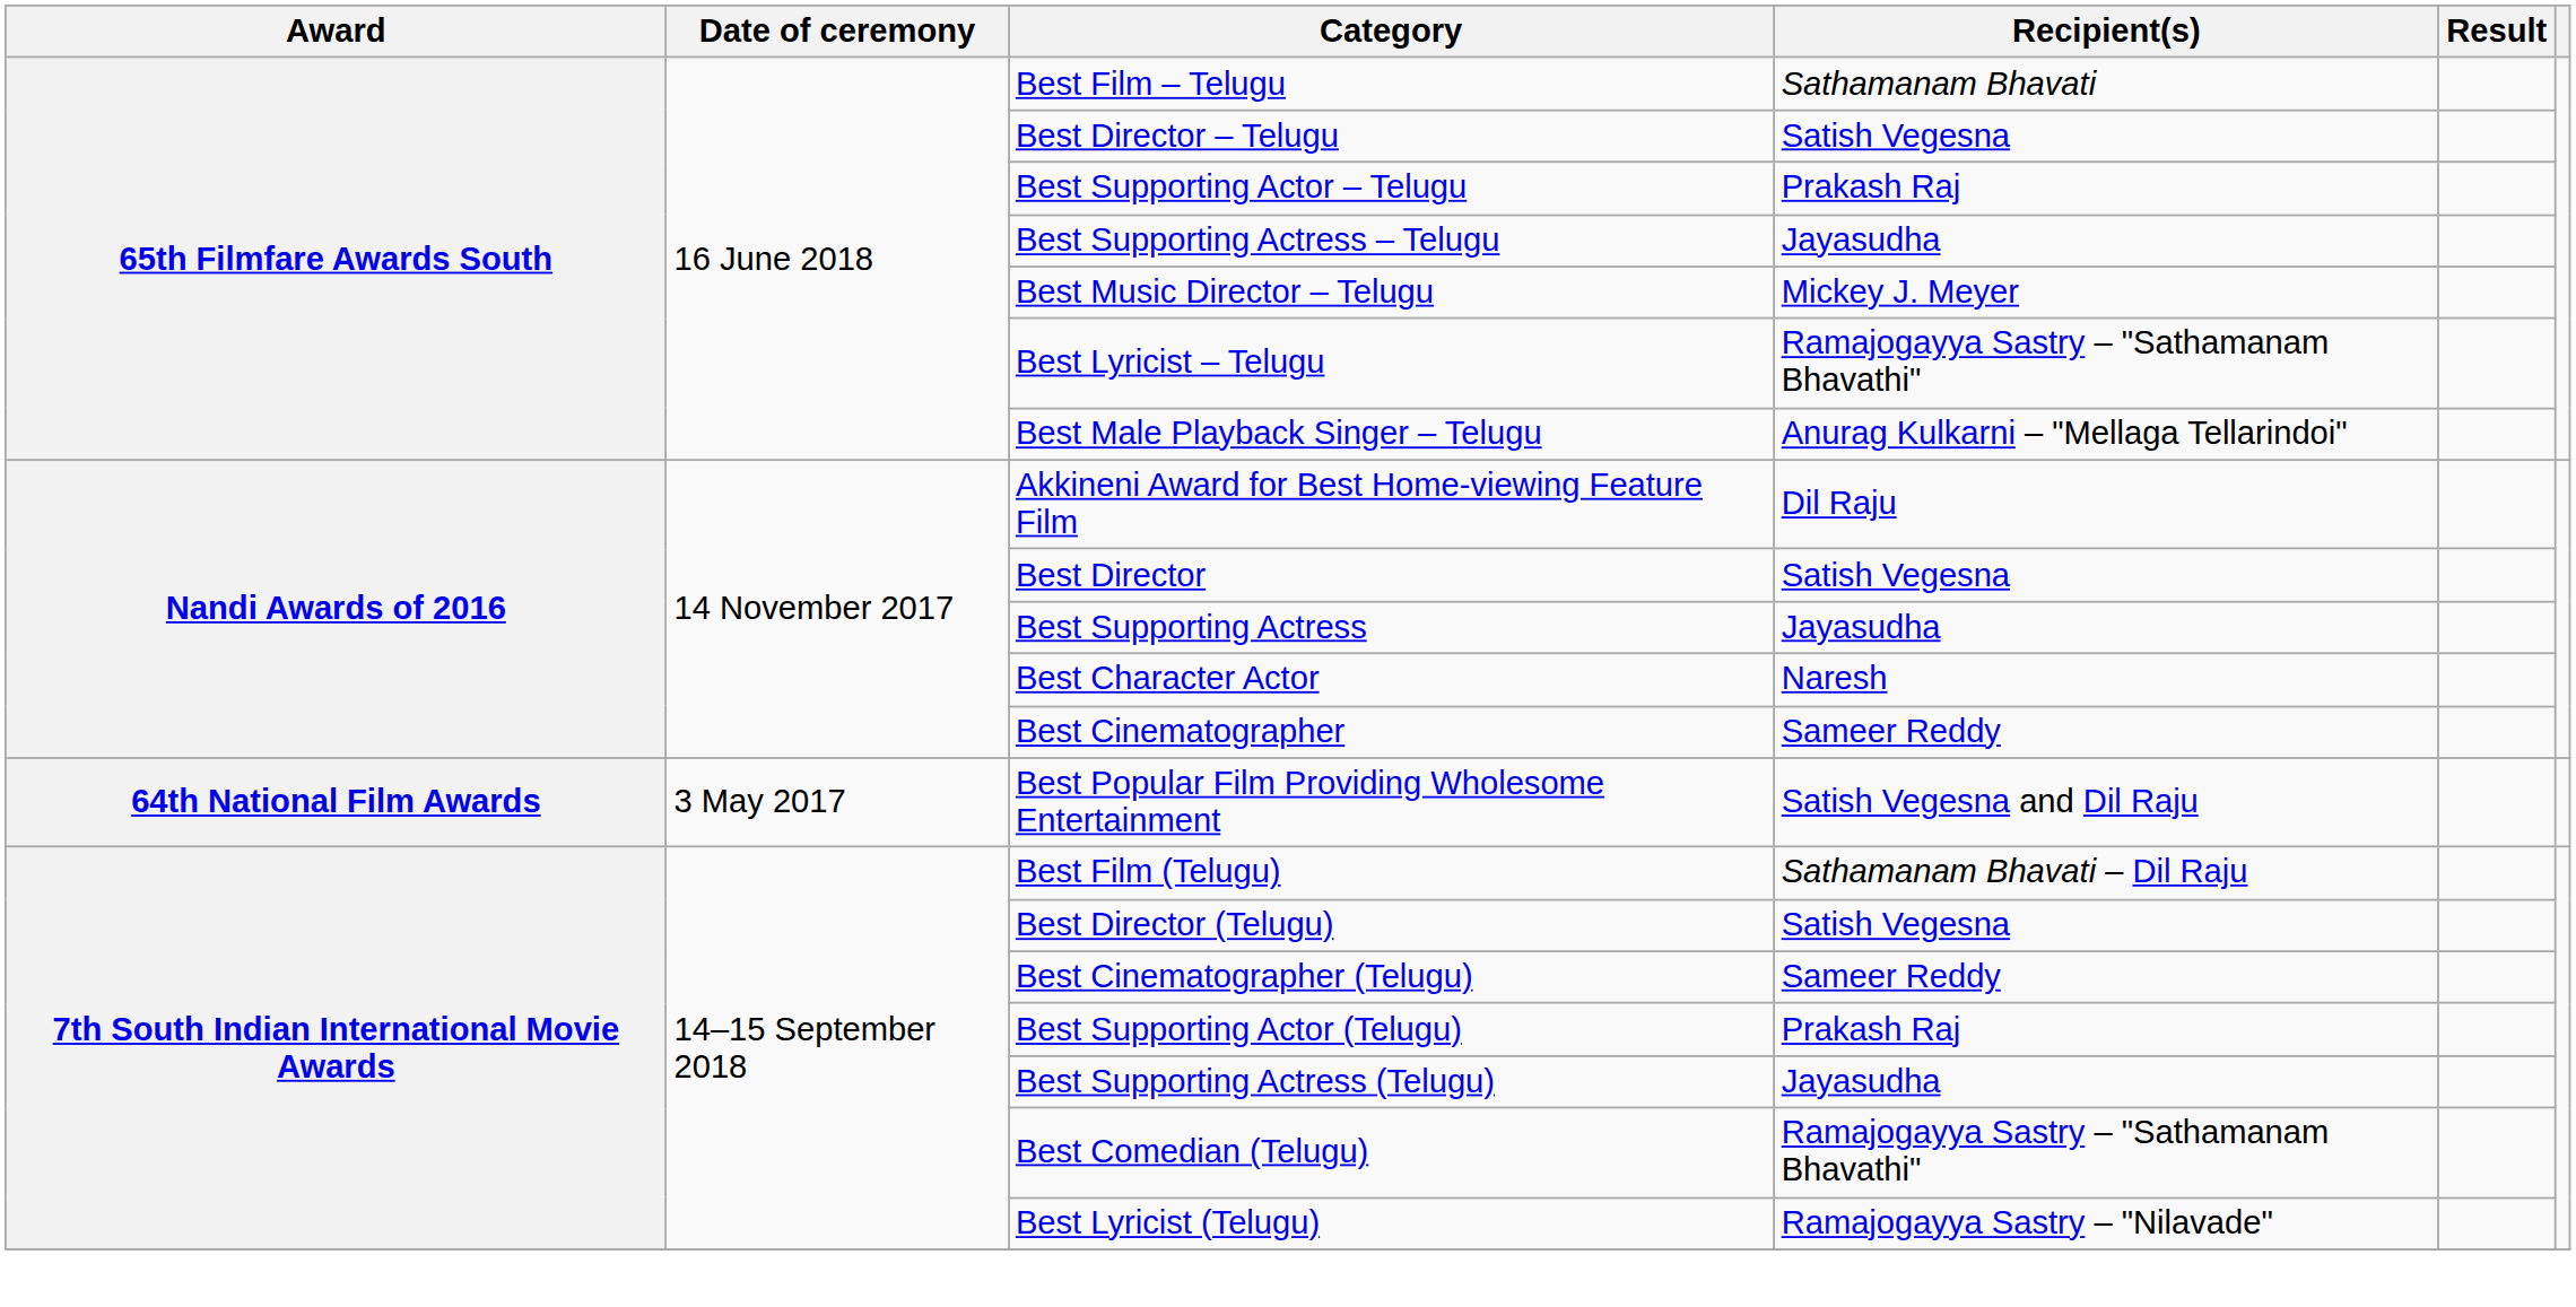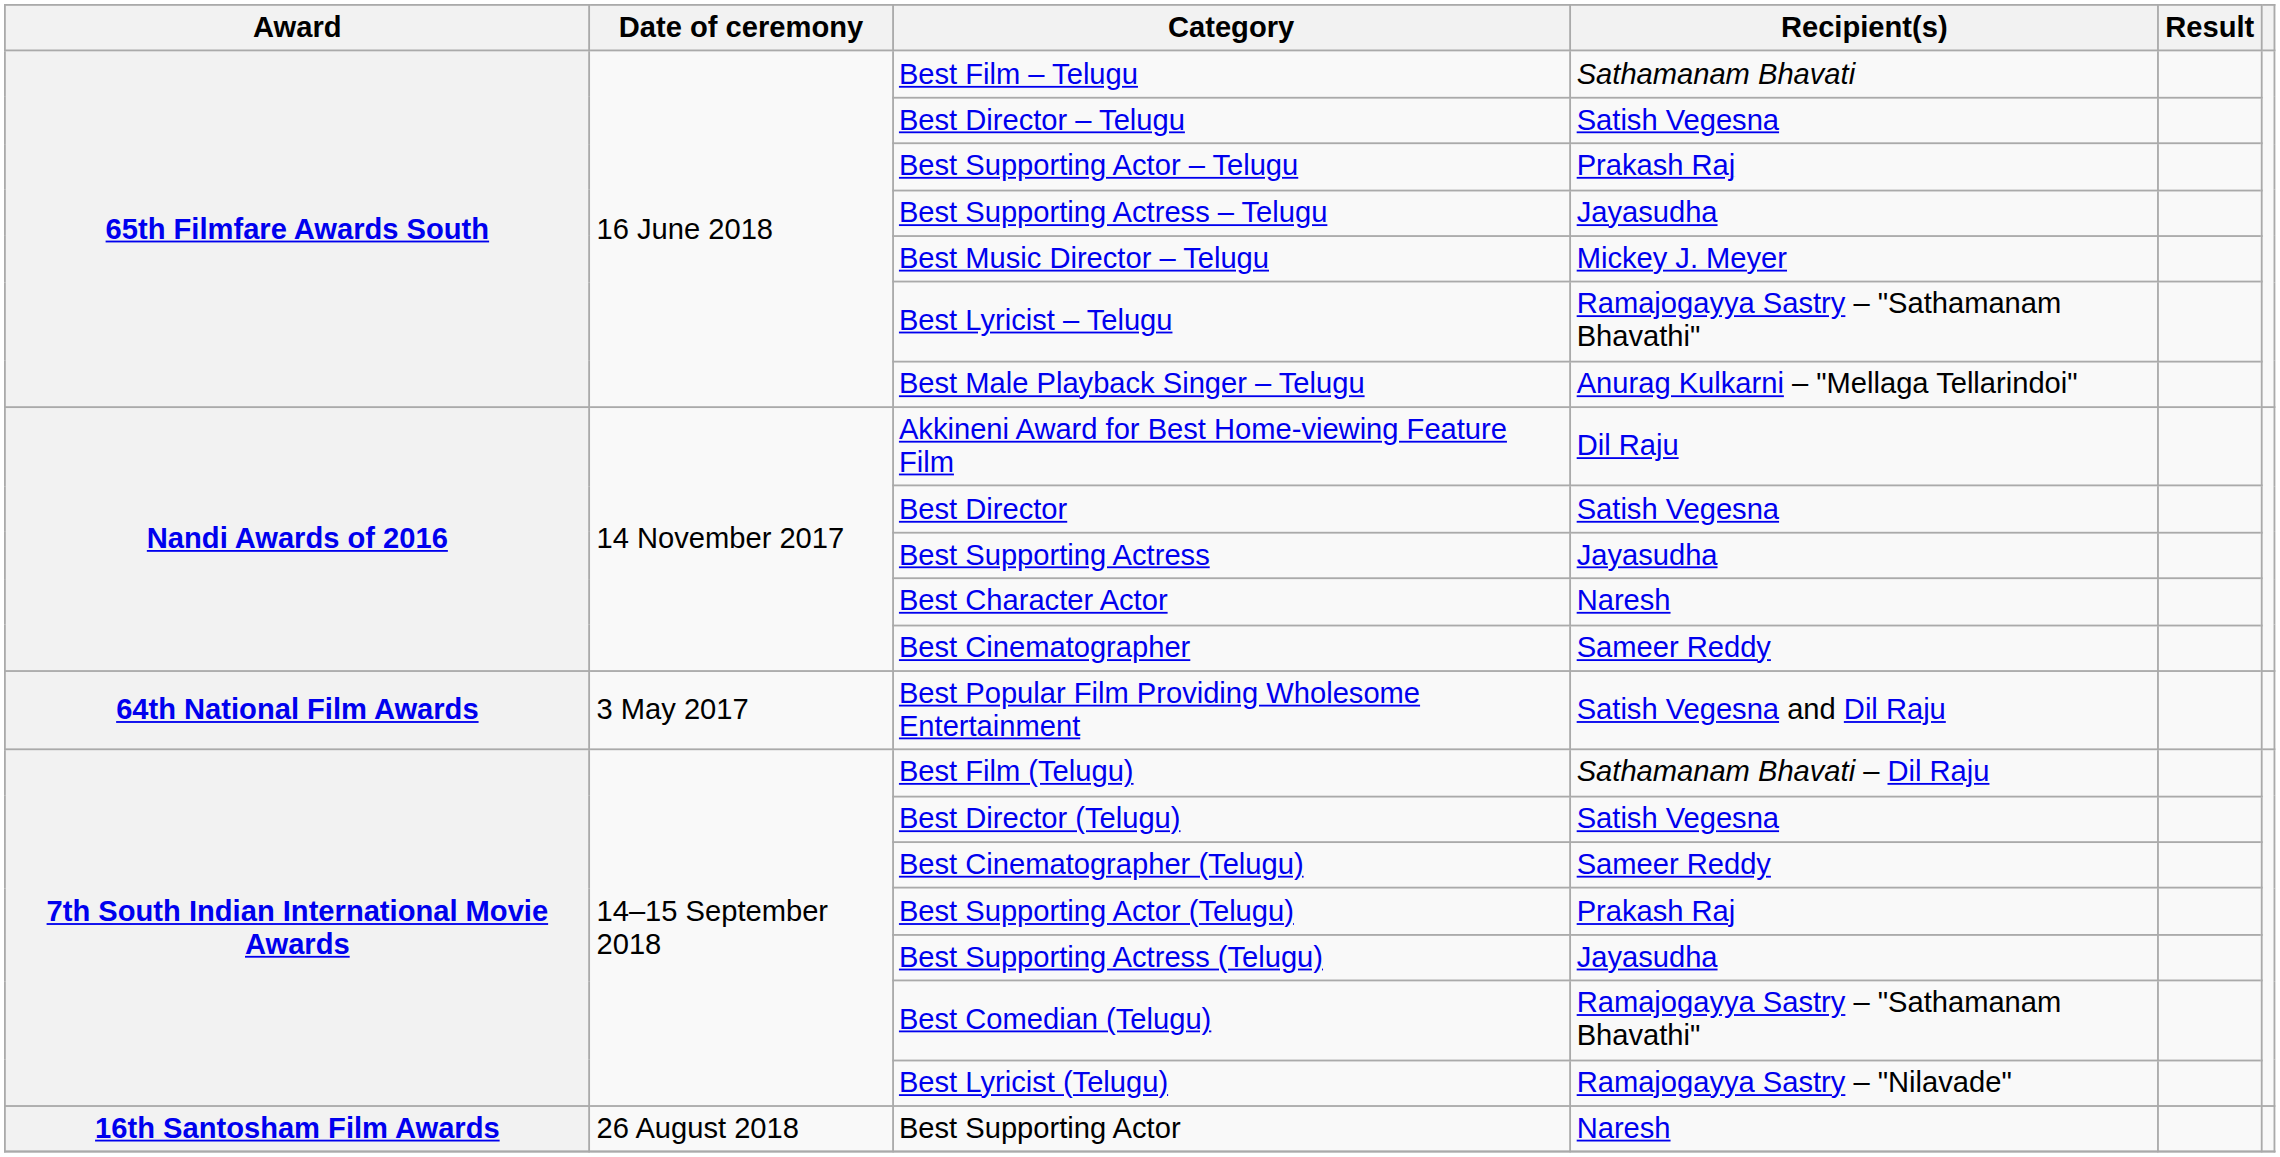+ row: 16th Santosham Film Awards | 26 August 2018 | Best Supporting Actor | Naresh
